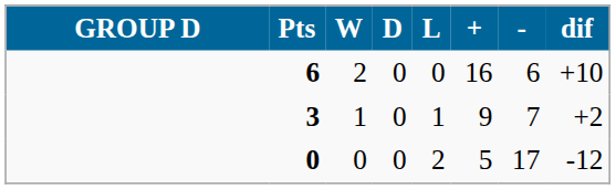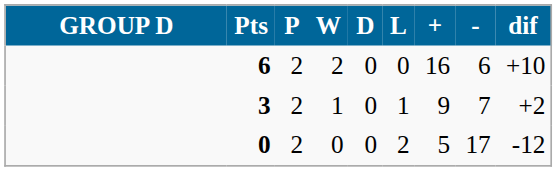+ column: P | 2 | 2 | 2
